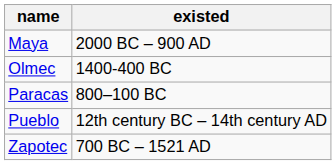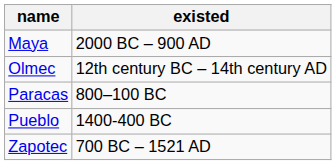Olmec | existed: 1400-400 BC -> 12th century BC – 14th century AD
Pueblo | existed: 12th century BC – 14th century AD -> 1400-400 BC
